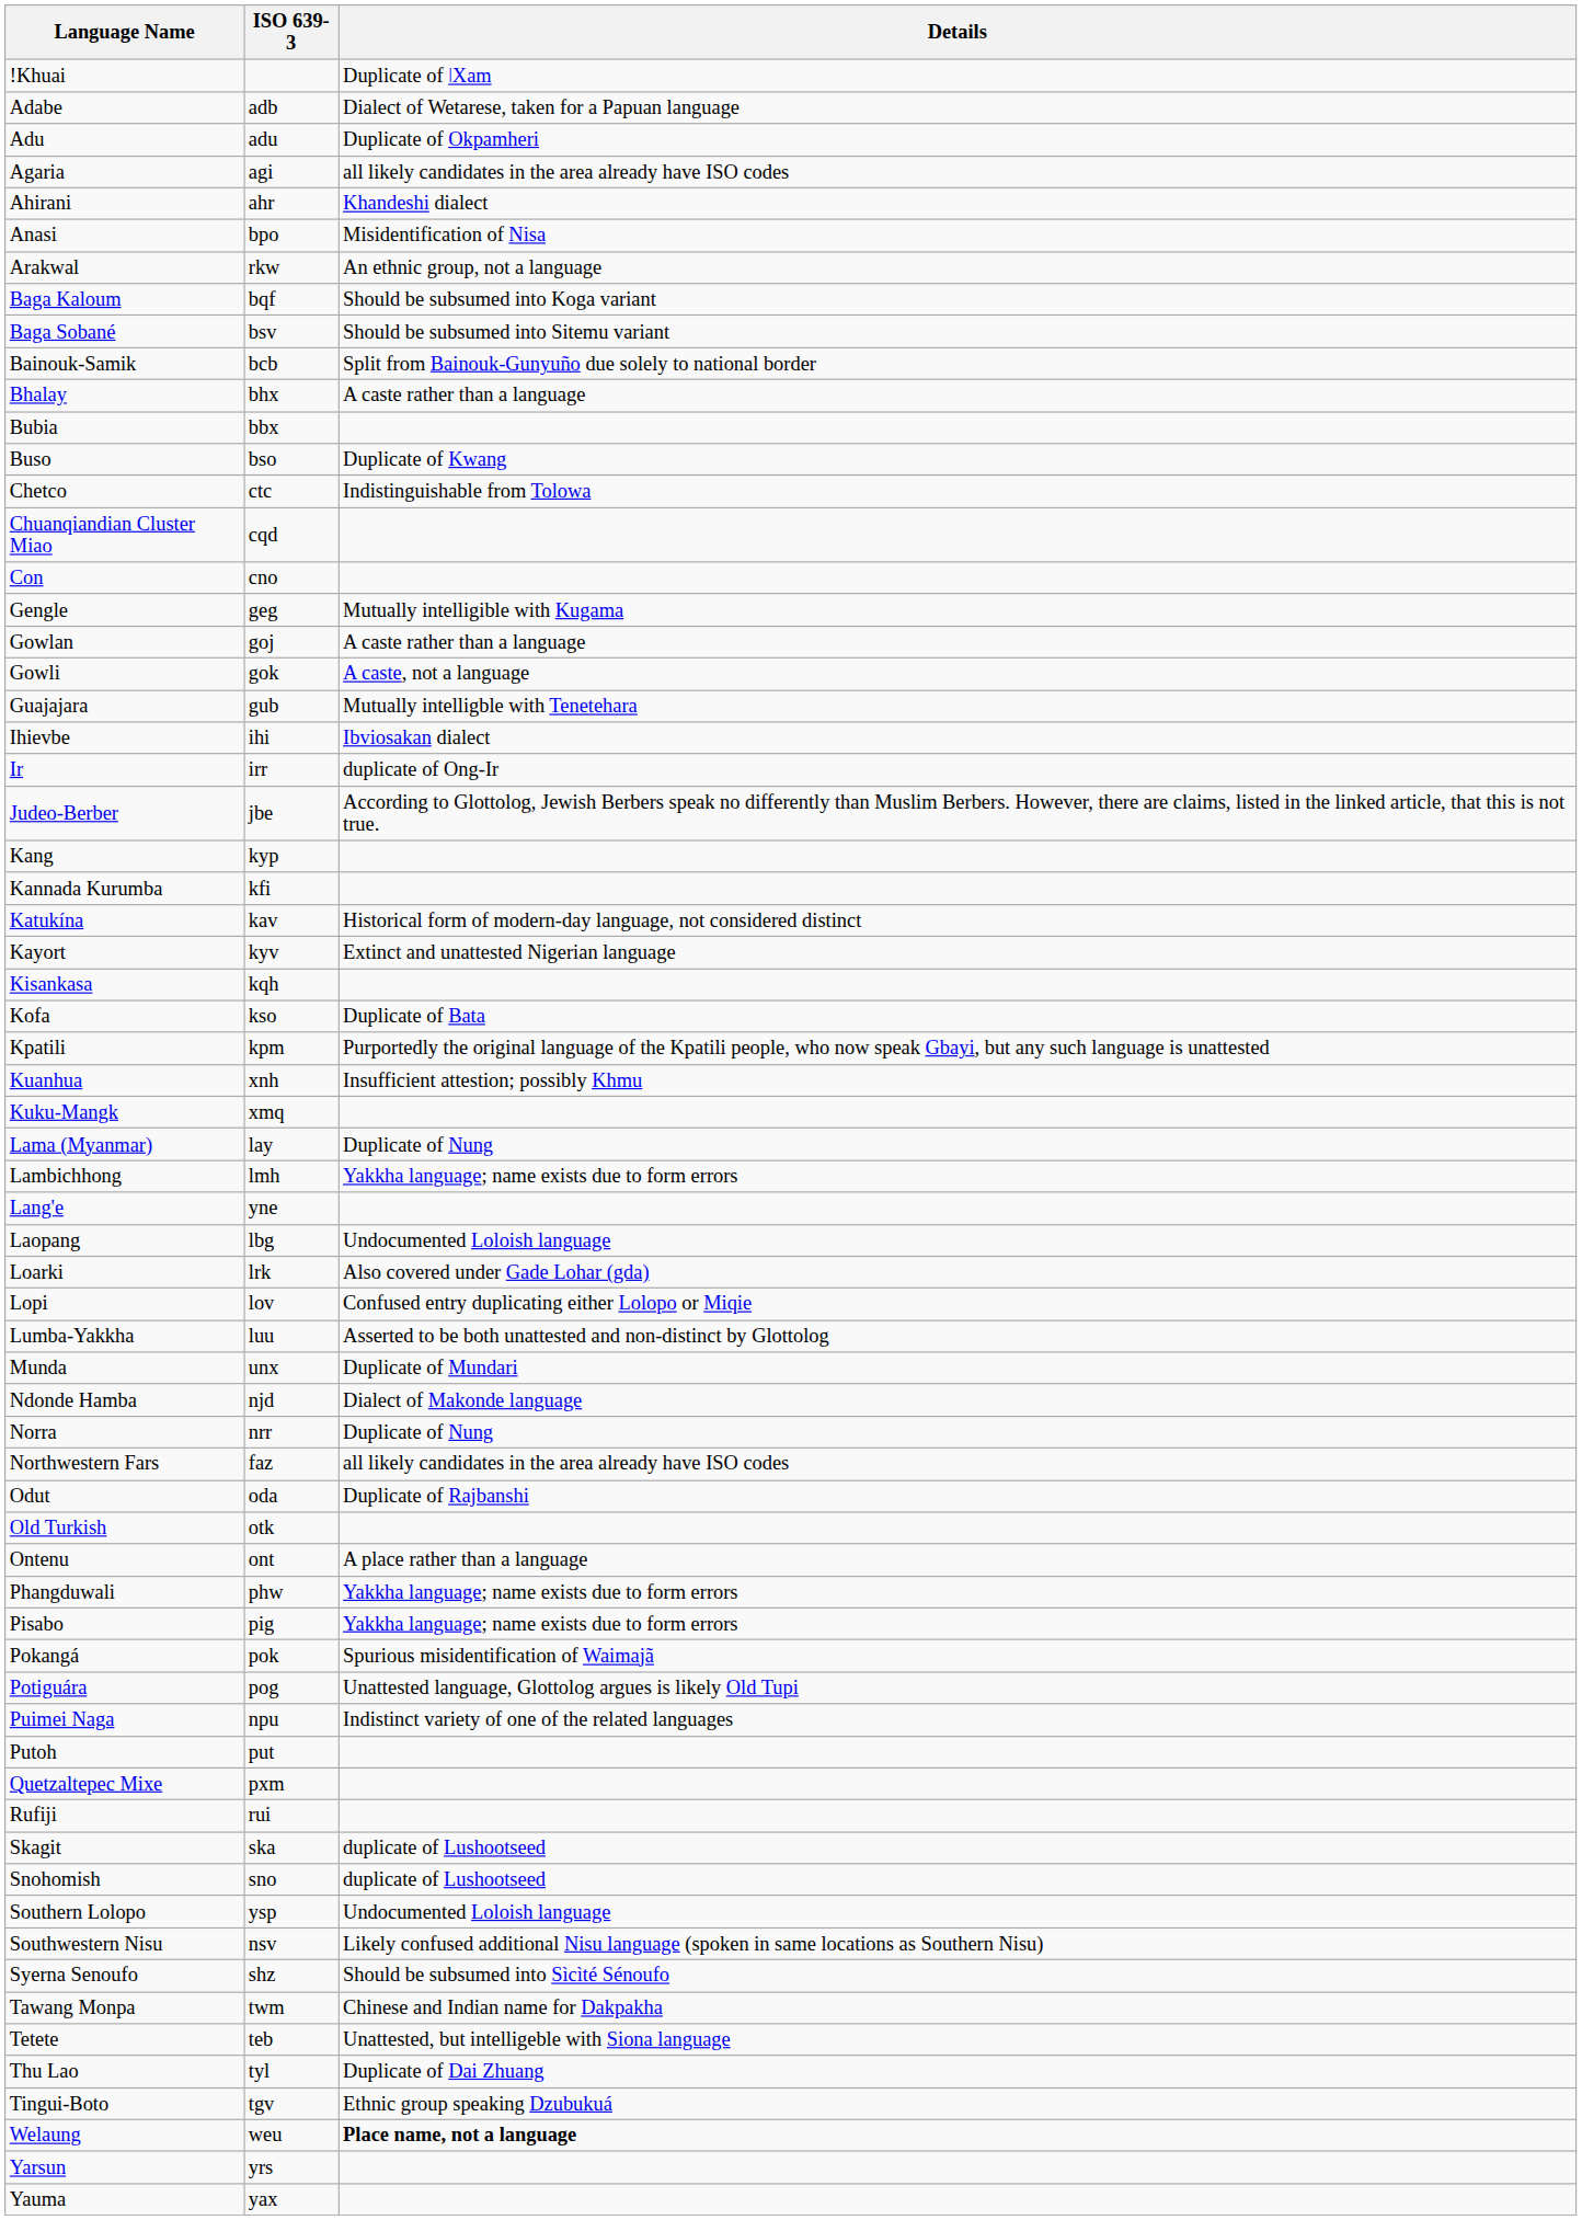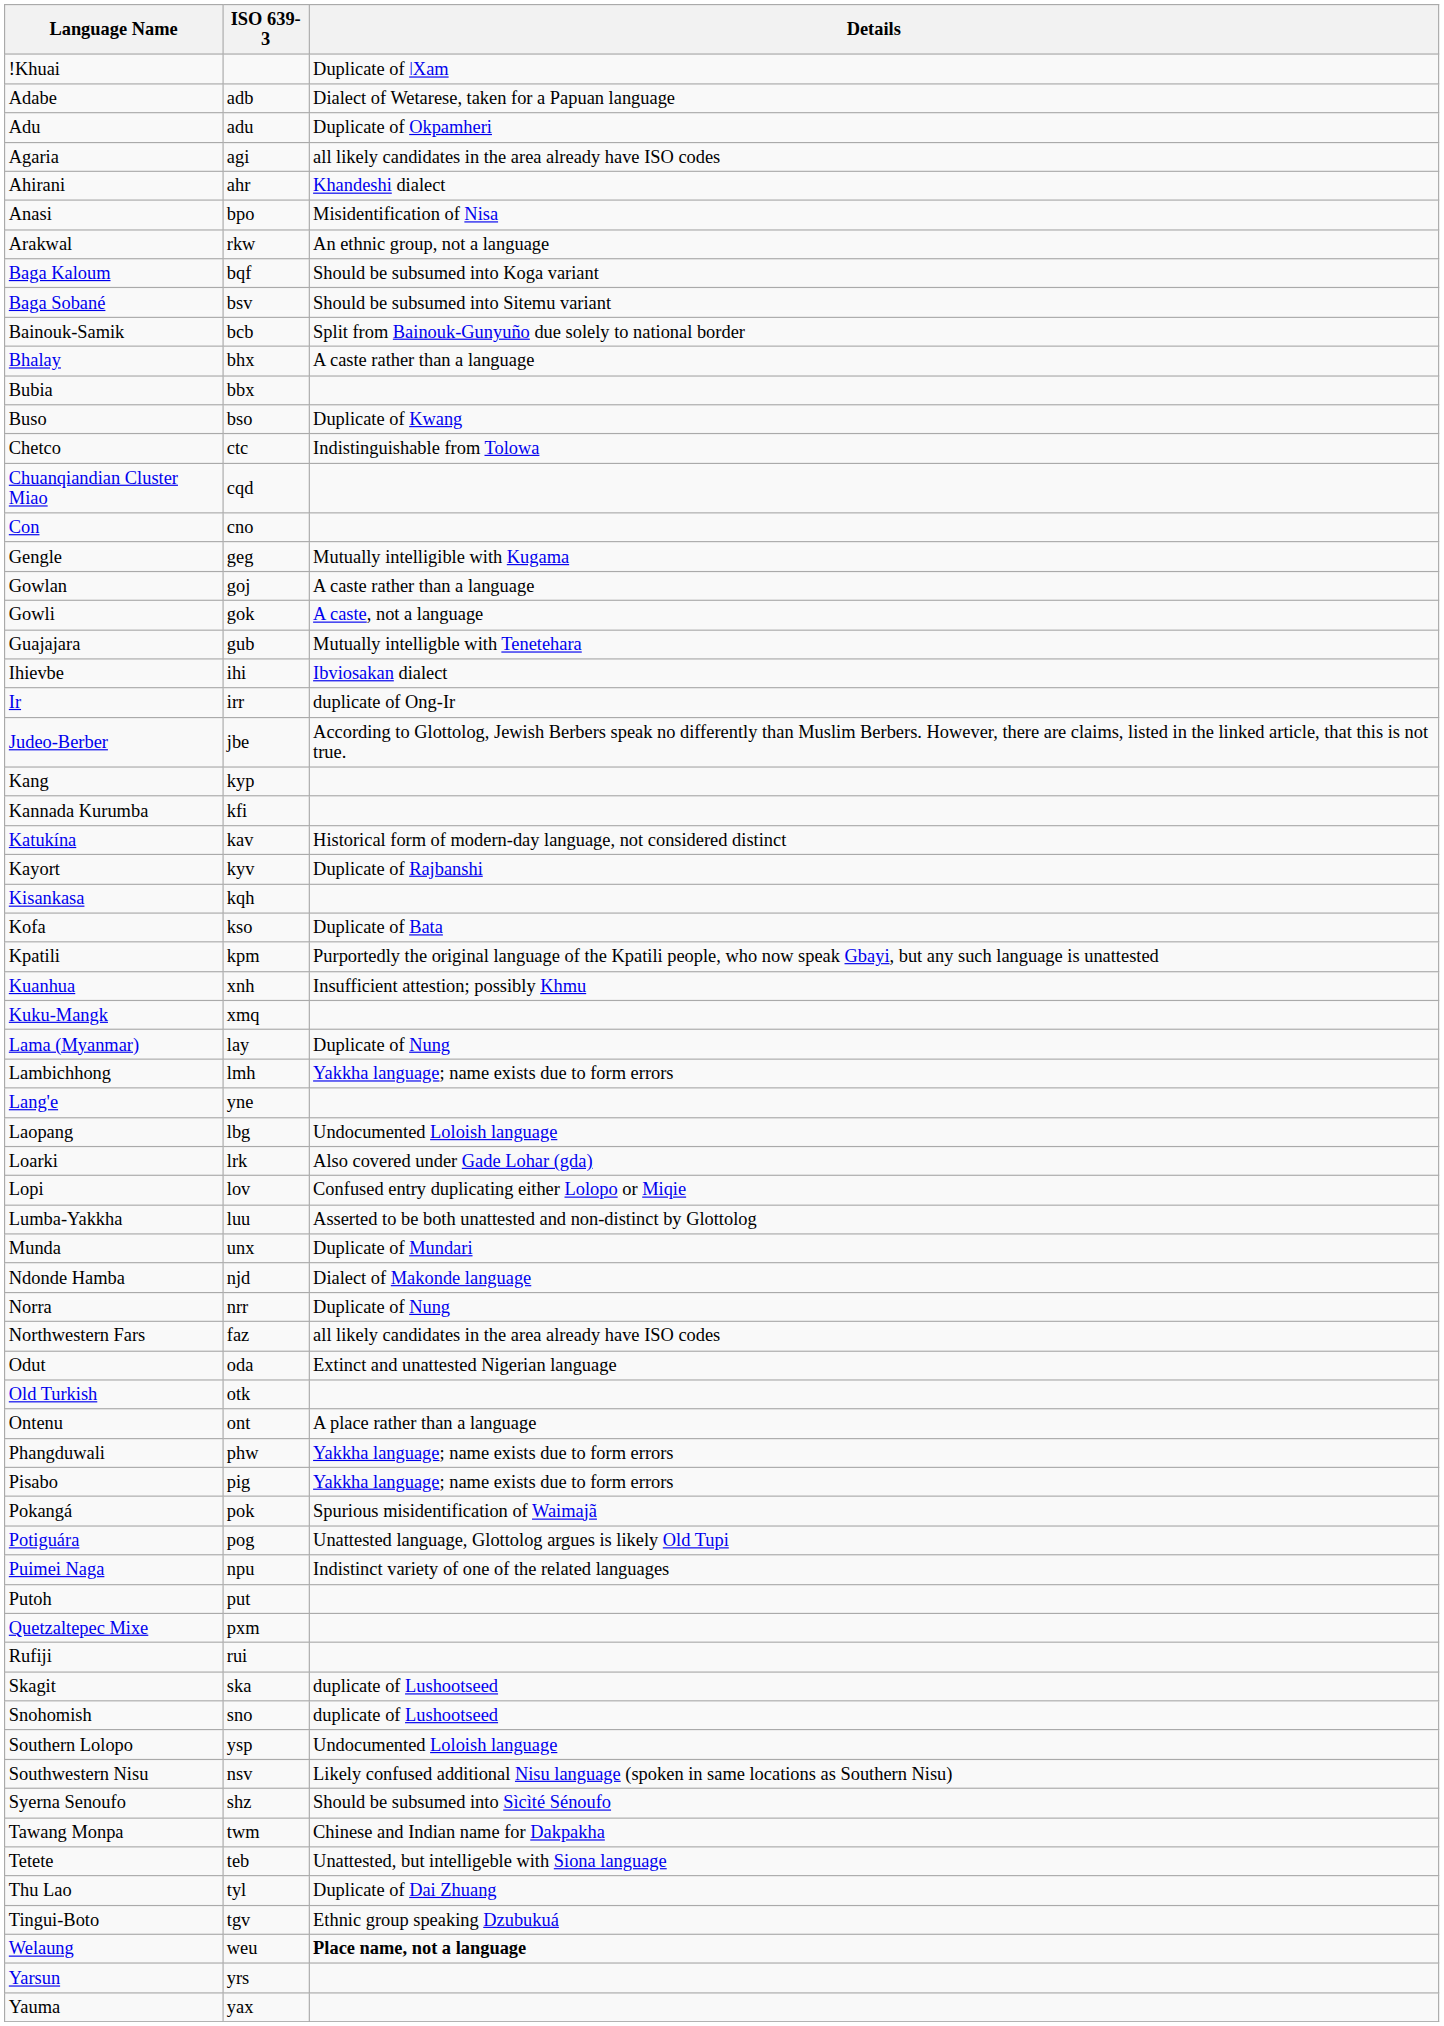Kayort | Details: Extinct and unattested Nigerian language -> Duplicate of Rajbanshi
Odut | Details: Duplicate of Rajbanshi -> Extinct and unattested Nigerian language
